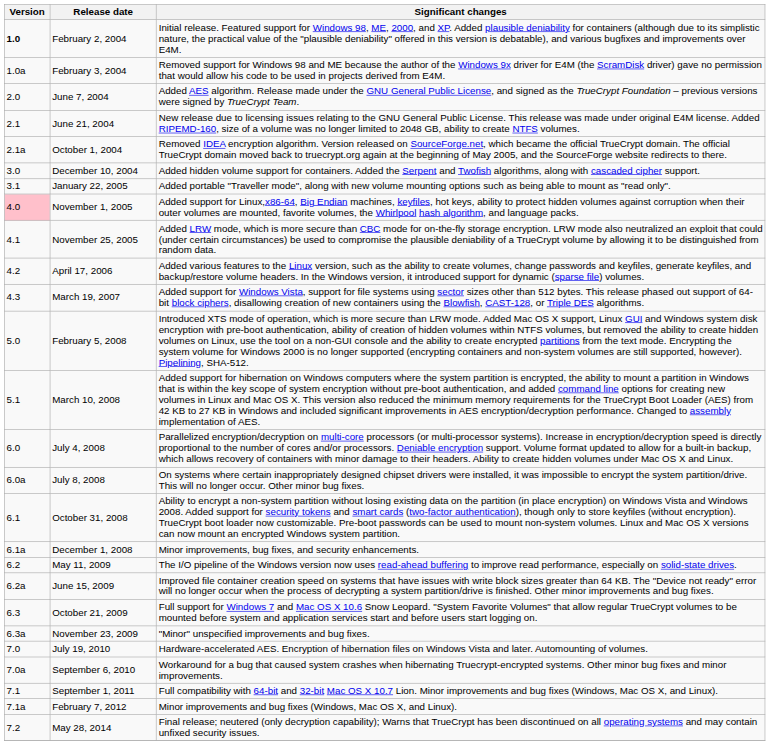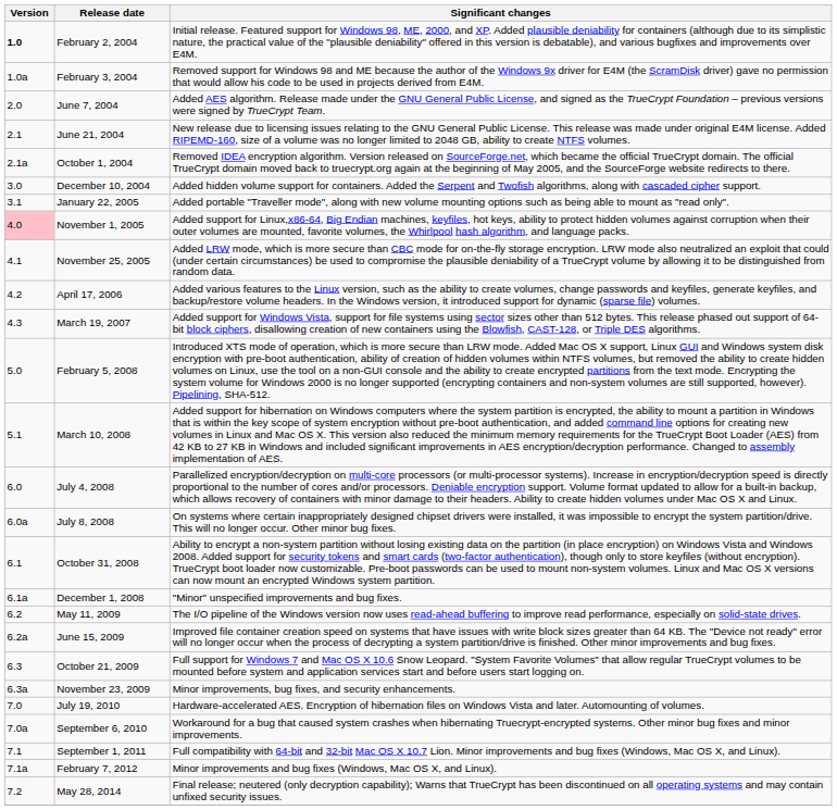December 1, 2008 | Significant changes: Minor improvements, bug fixes, and security enhancements. -> "Minor" unspecified improvements and bug fixes.
November 23, 2009 | Significant changes: "Minor" unspecified improvements and bug fixes. -> Minor improvements, bug fixes, and security enhancements.
